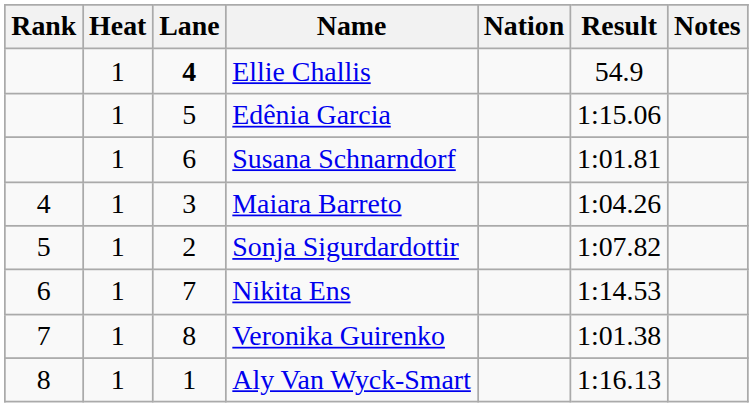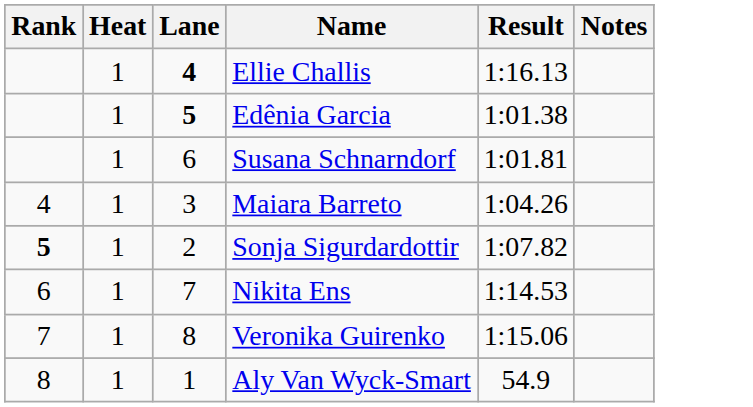- column: Nation
Ellie Challis | Result: 54.9 -> 1:16.13
Edênia Garcia | Lane: normal -> bold
Edênia Garcia | Result: 1:15.06 -> 1:01.38
Sonja Sigurdardottir | Rank: normal -> bold
Veronika Guirenko | Result: 1:01.38 -> 1:15.06
Aly Van Wyck-Smart | Result: 1:16.13 -> 54.9
